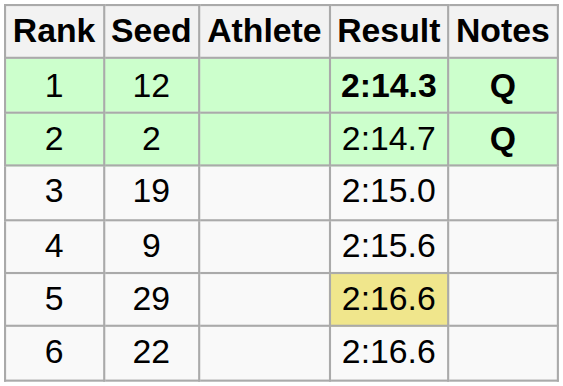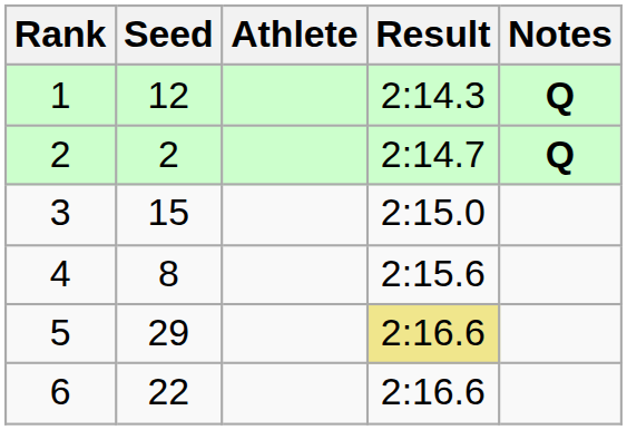1 | Result: bold -> normal
3 | Seed: 19 -> 15
4 | Seed: 9 -> 8
